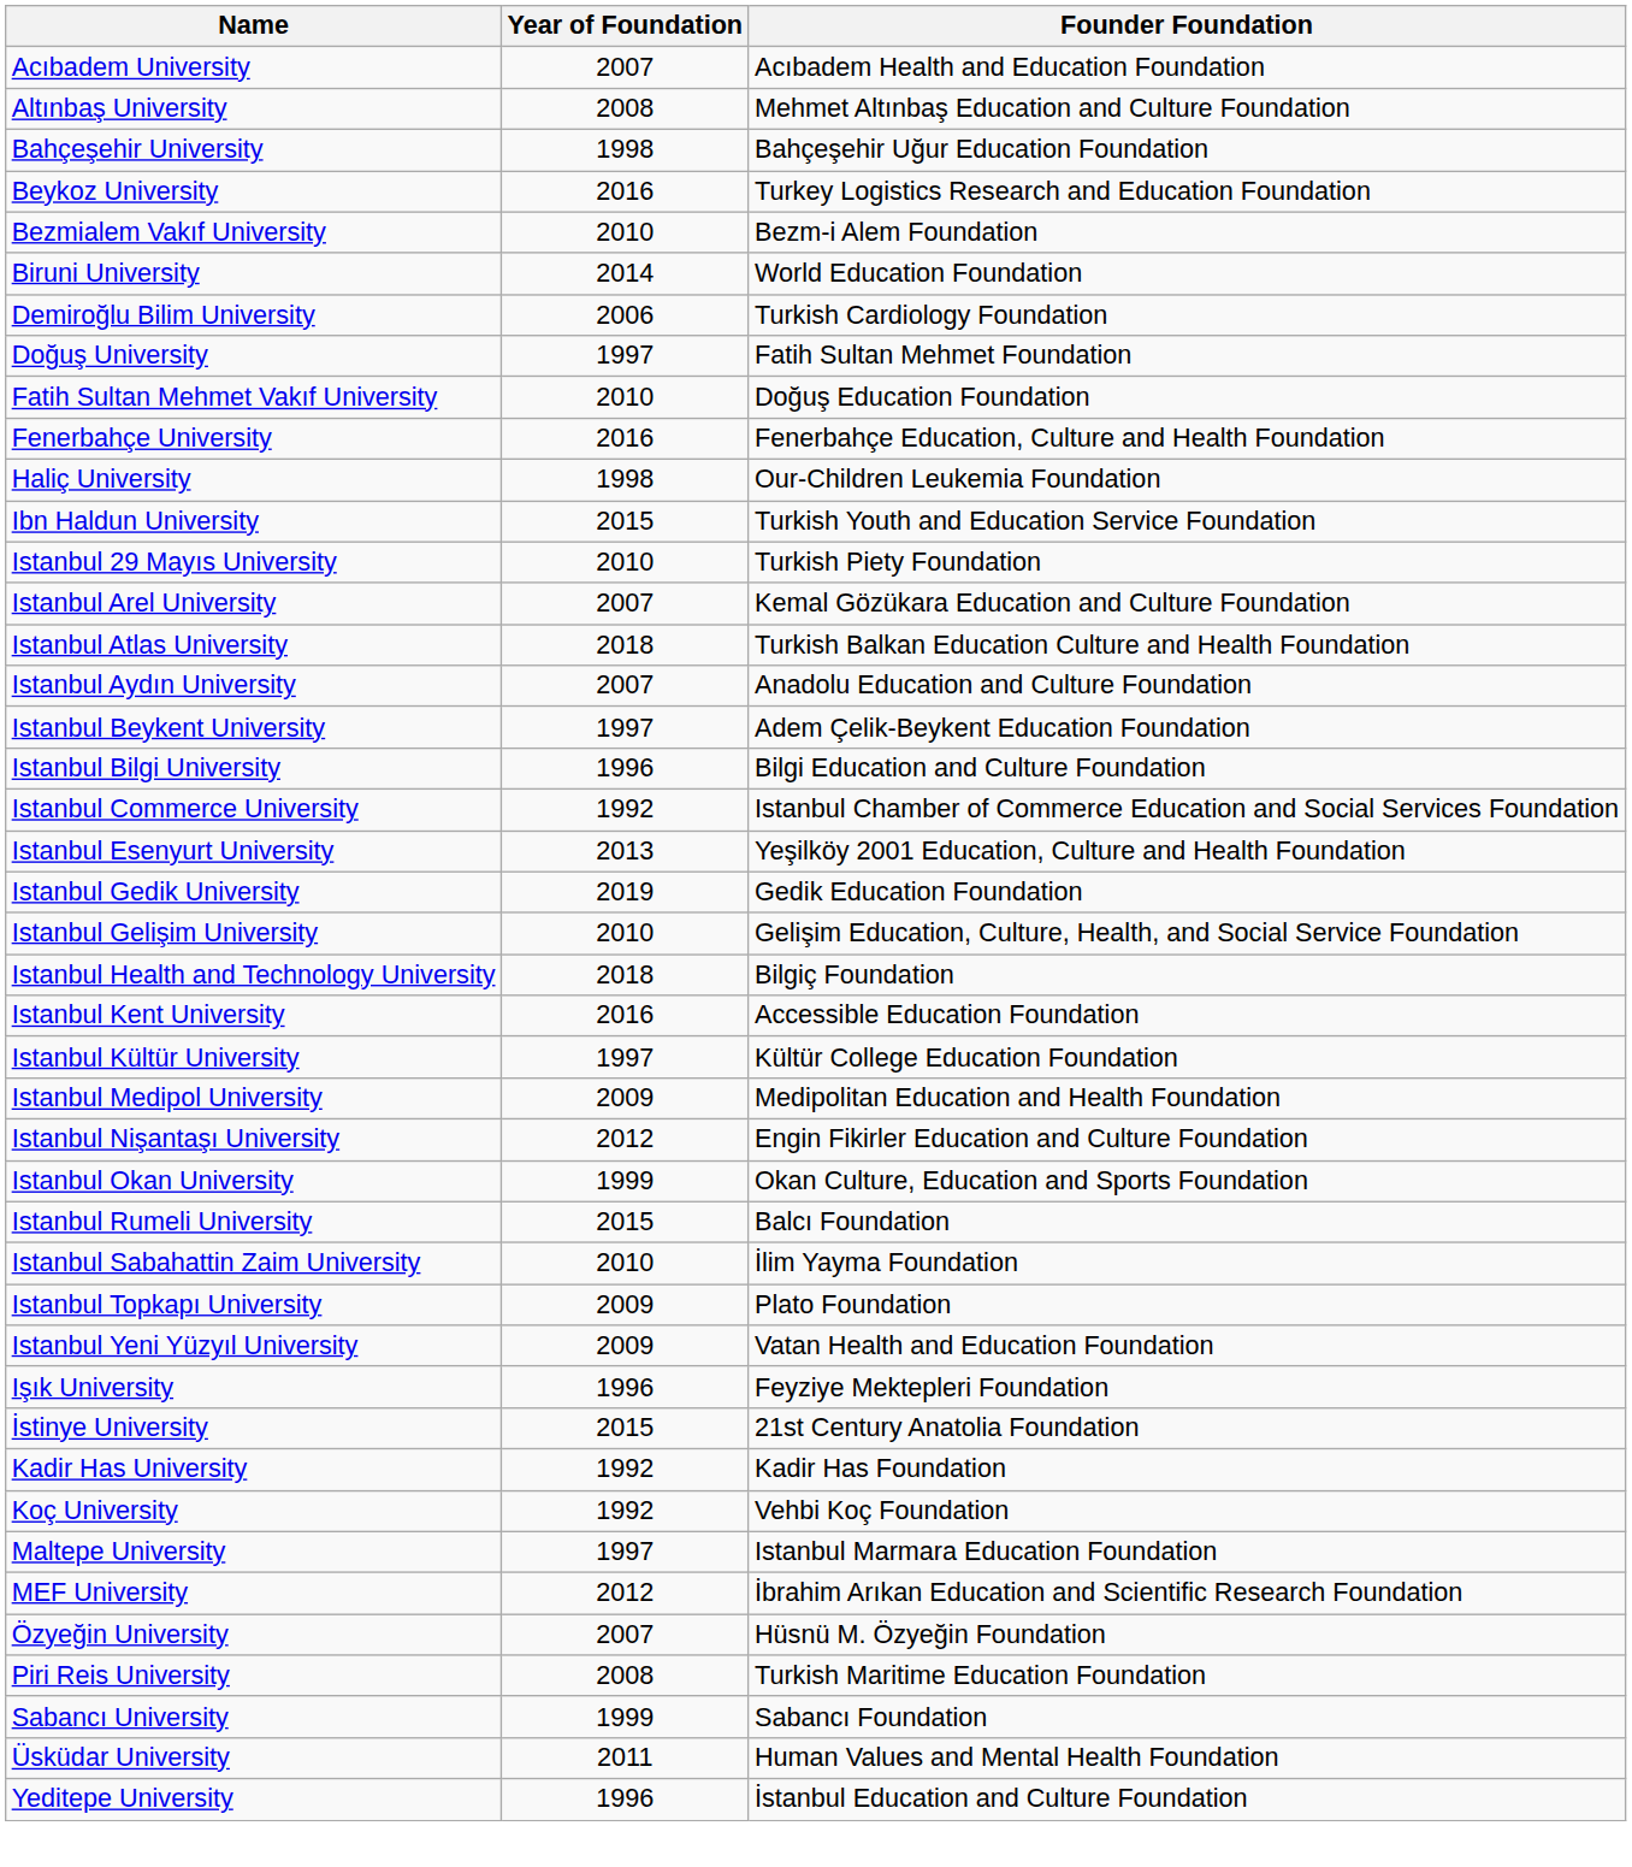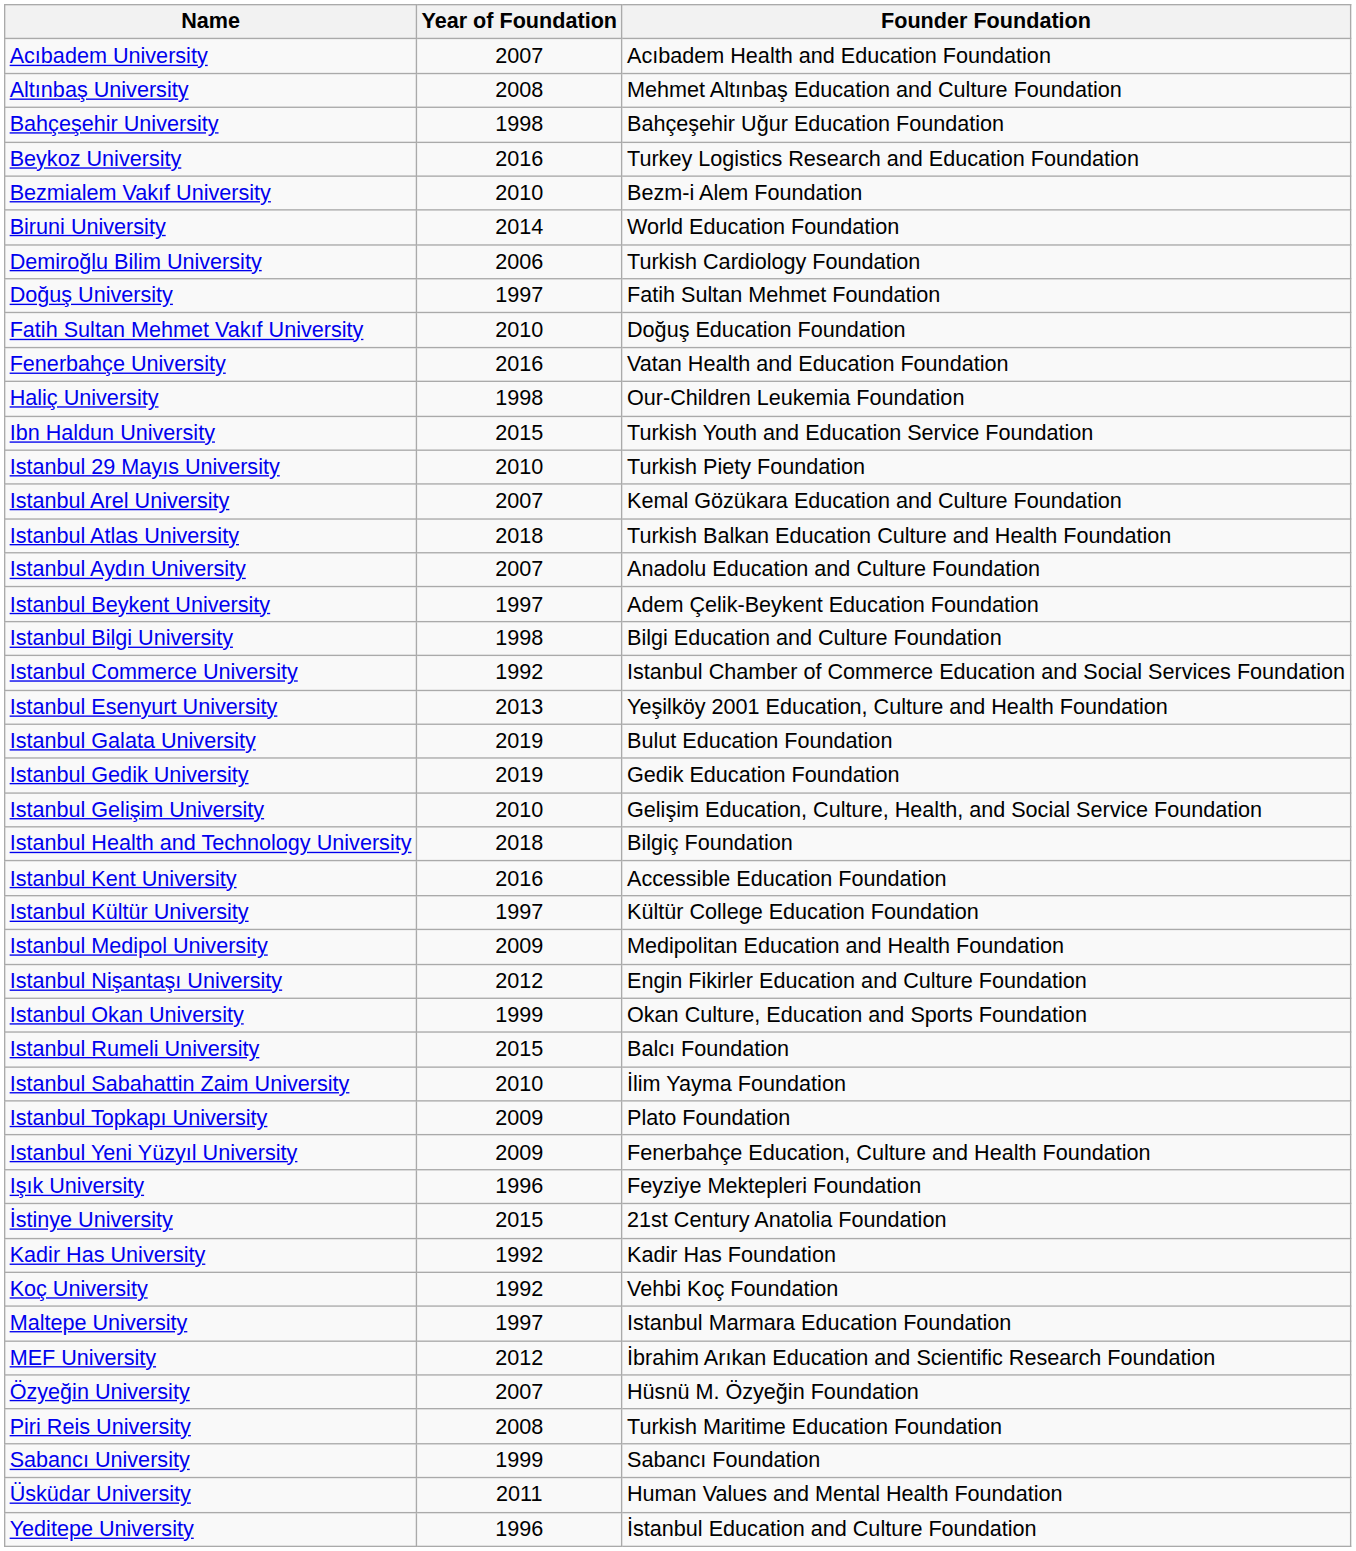Fenerbahçe University | Founder Foundation: Fenerbahçe Education, Culture and Health Foundation -> Vatan Health and Education Foundation
Istanbul Bilgi University | Year of Foundation: 1996 -> 1998
+ row: Istanbul Galata University | 2019 | Bulut Education Foundation
Istanbul Yeni Yüzyıl University | Founder Foundation: Vatan Health and Education Foundation -> Fenerbahçe Education, Culture and Health Foundation
